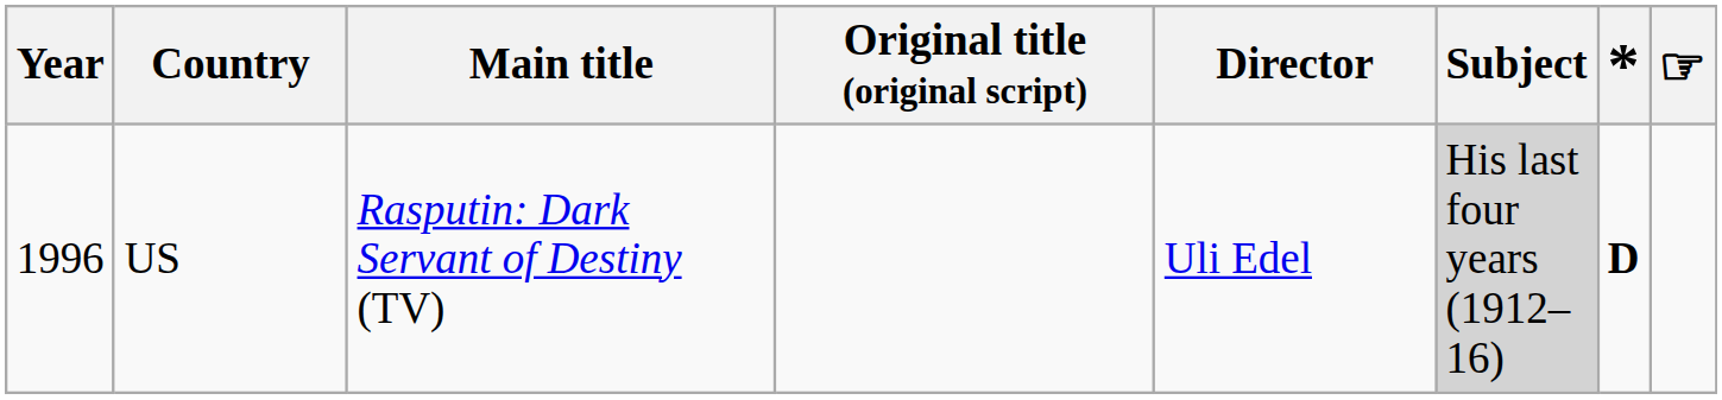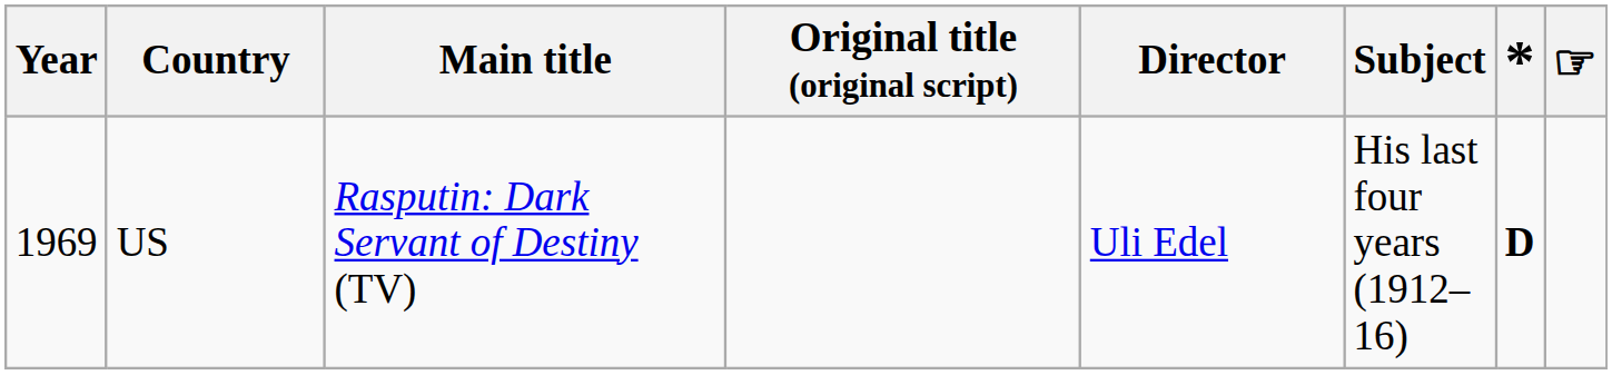US | Year: 1996 -> 1969
US | Subject: lightgrey background -> no background
